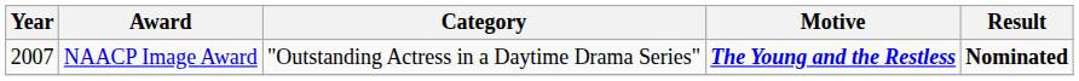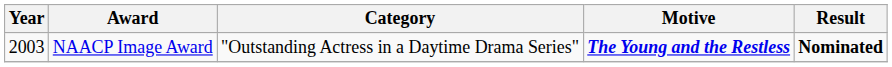NAACP Image Award | Year: 2007 -> 2003
